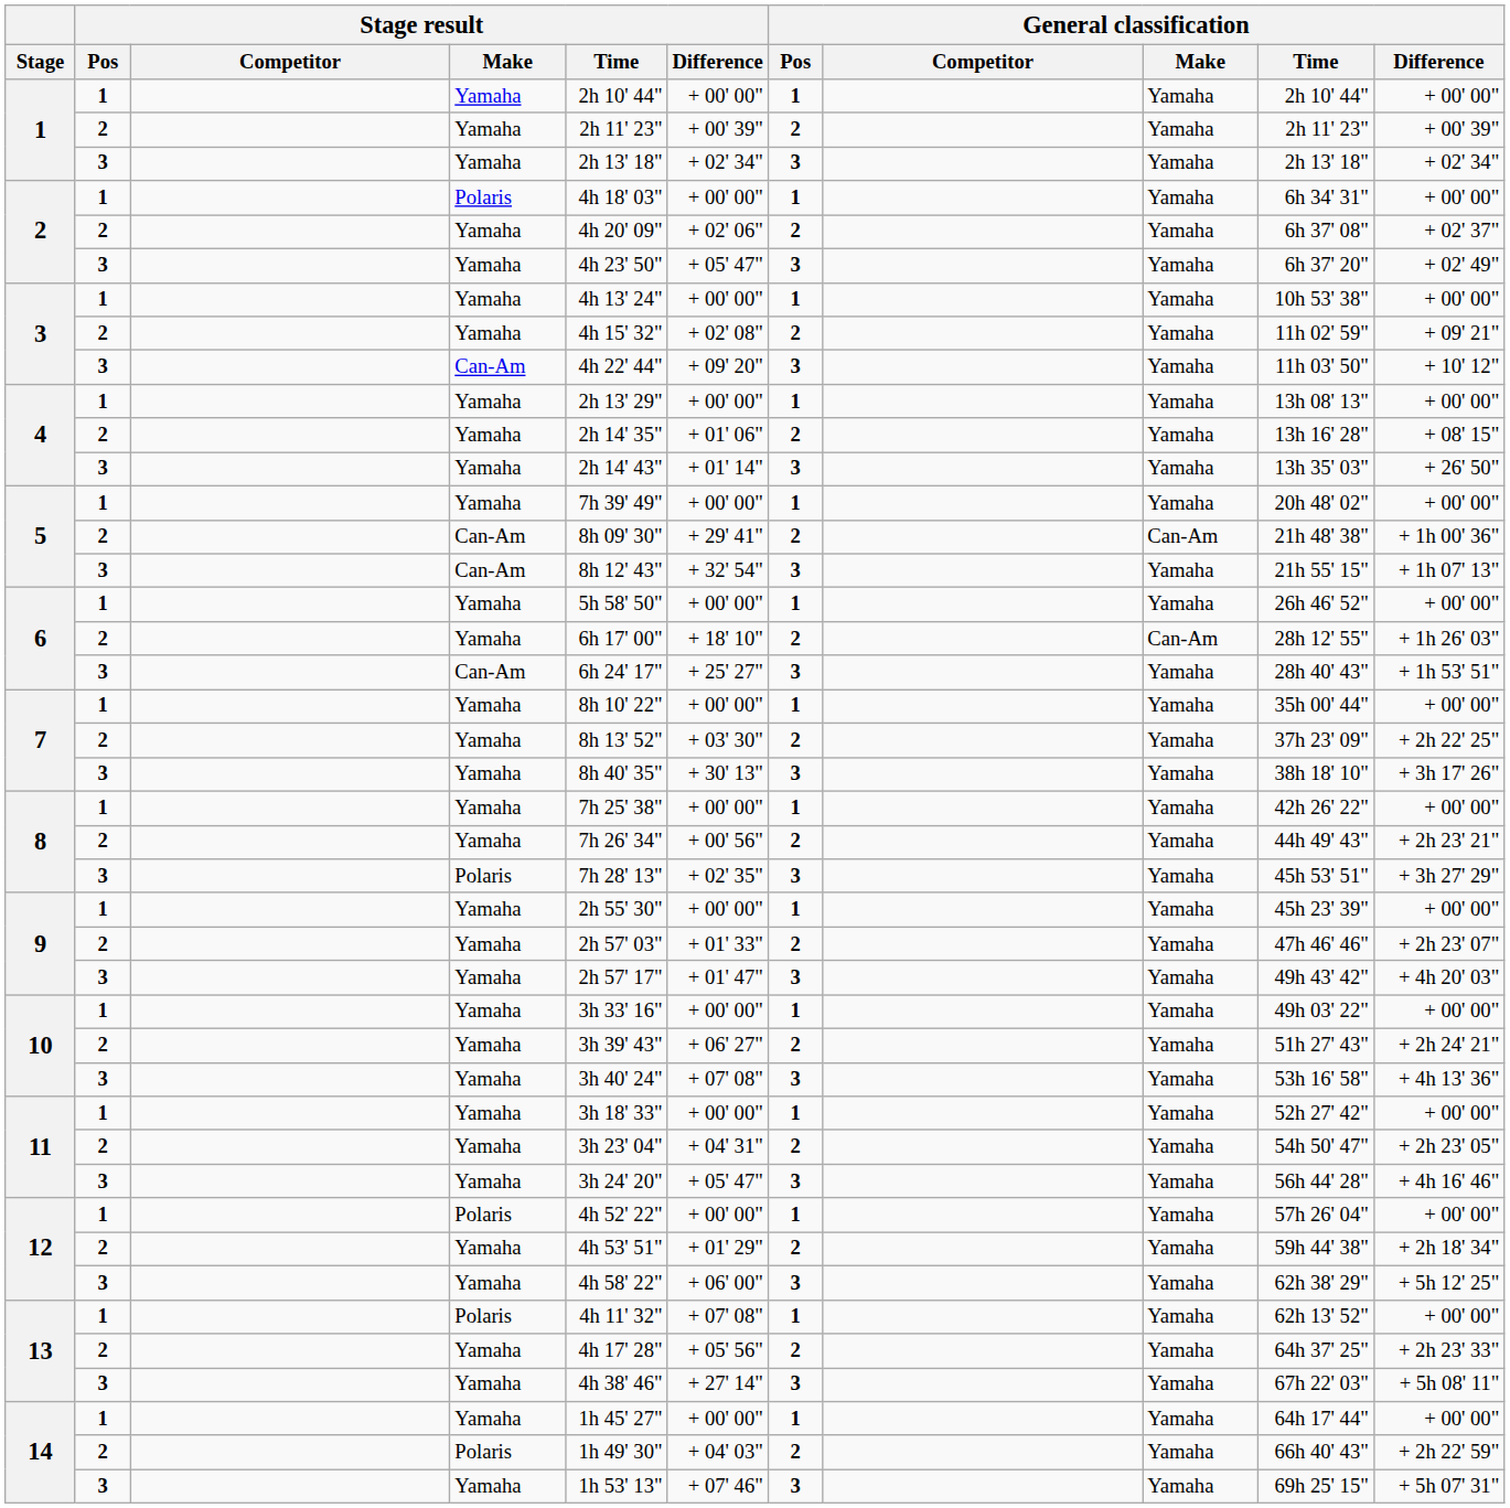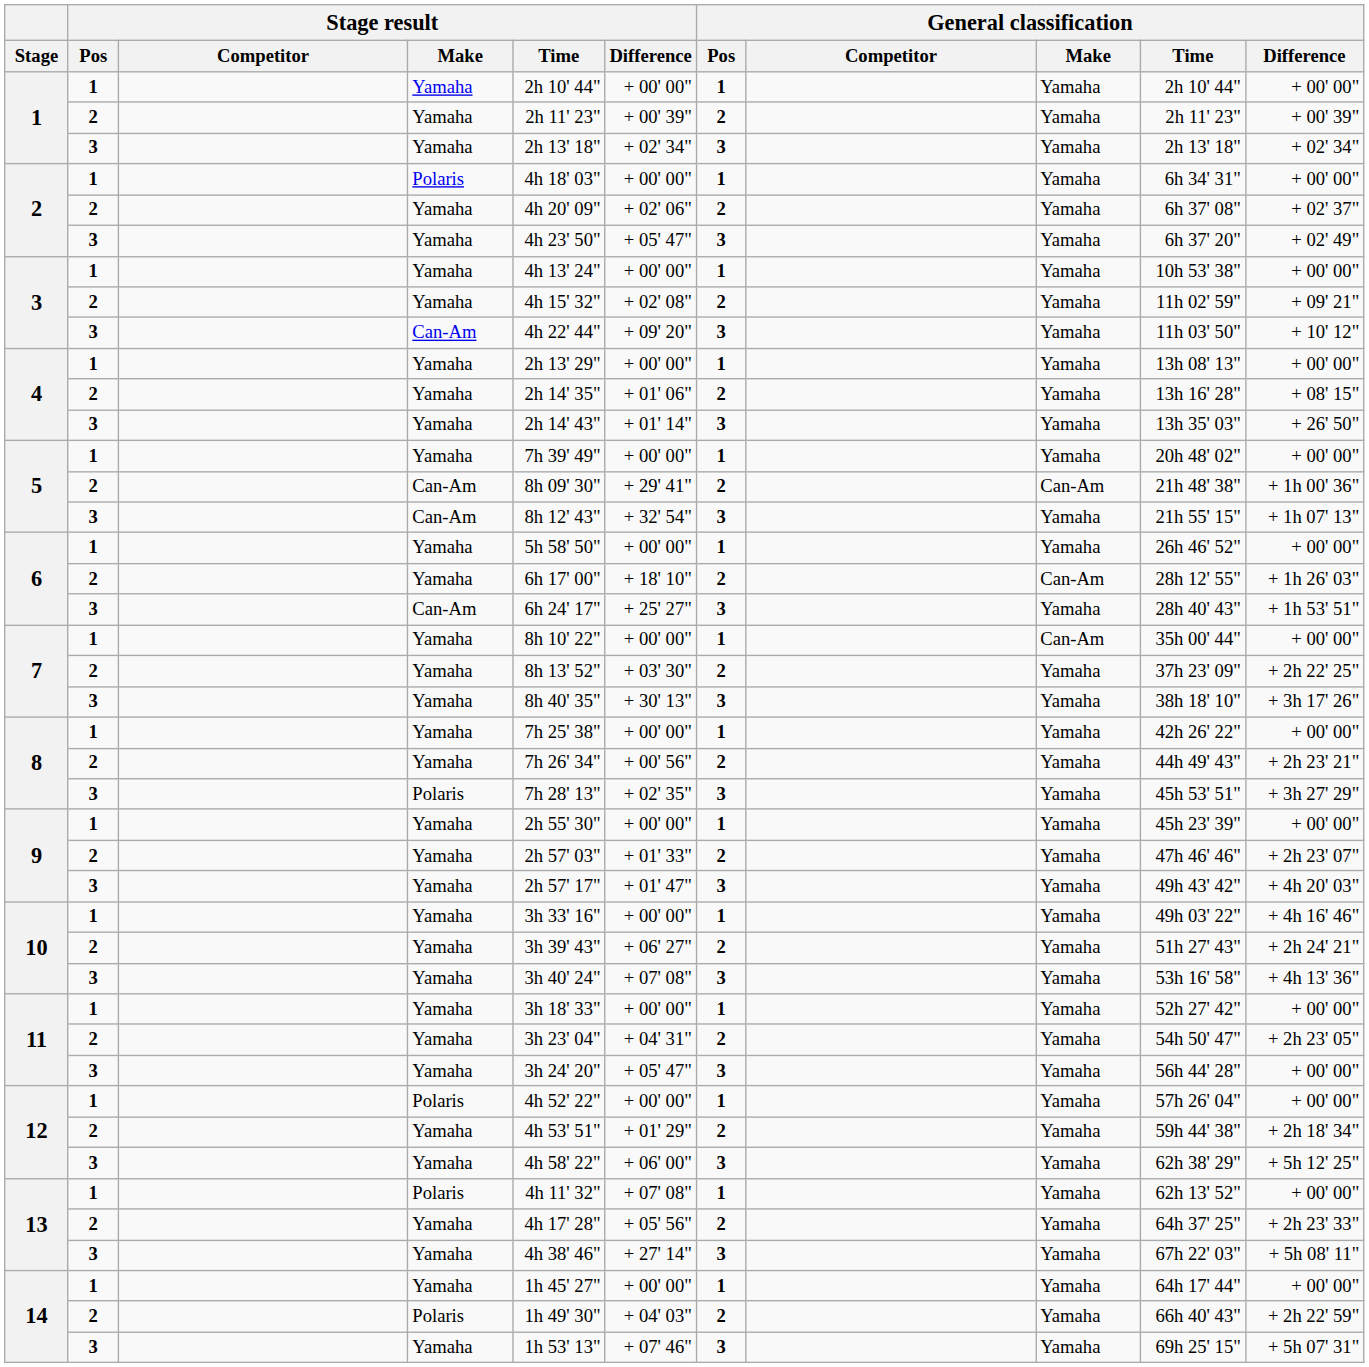7 / 1 | General classification / Make: Yamaha -> Can-Am
10 / 1 | General classification / Difference: + 00' 00" -> + 4h 16' 46"
11 / 3 | General classification / Difference: + 4h 16' 46" -> + 00' 00"
